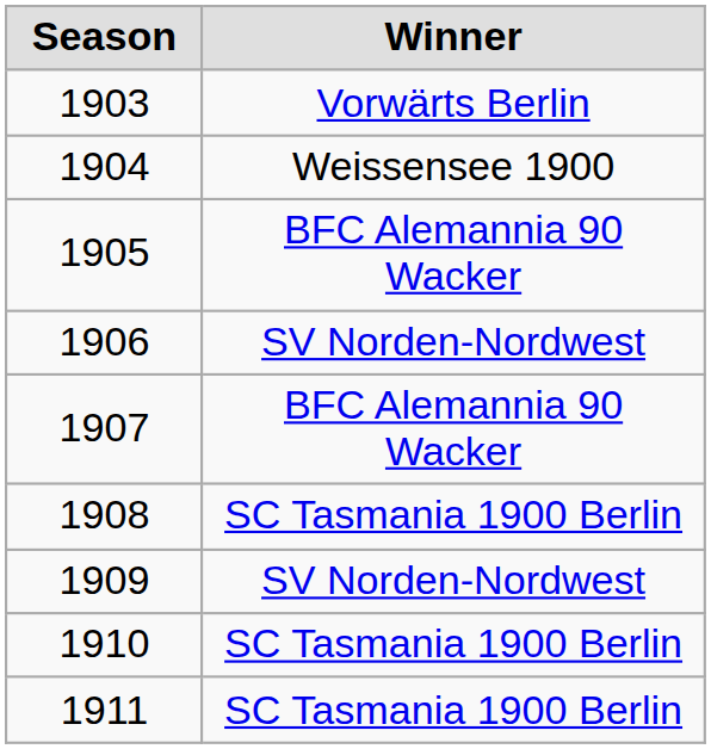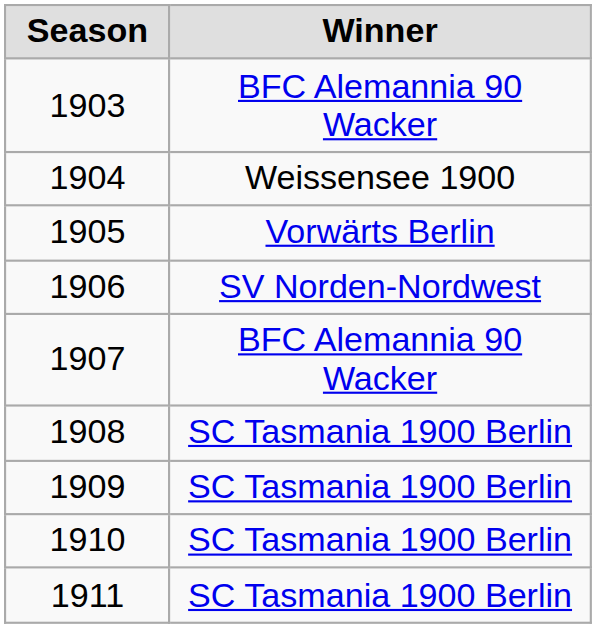1903 | Winner: Vorwärts Berlin -> BFC Alemannia 90 Wacker
1905 | Winner: BFC Alemannia 90 Wacker -> Vorwärts Berlin
1909 | Winner: SV Norden-Nordwest -> SC Tasmania 1900 Berlin
